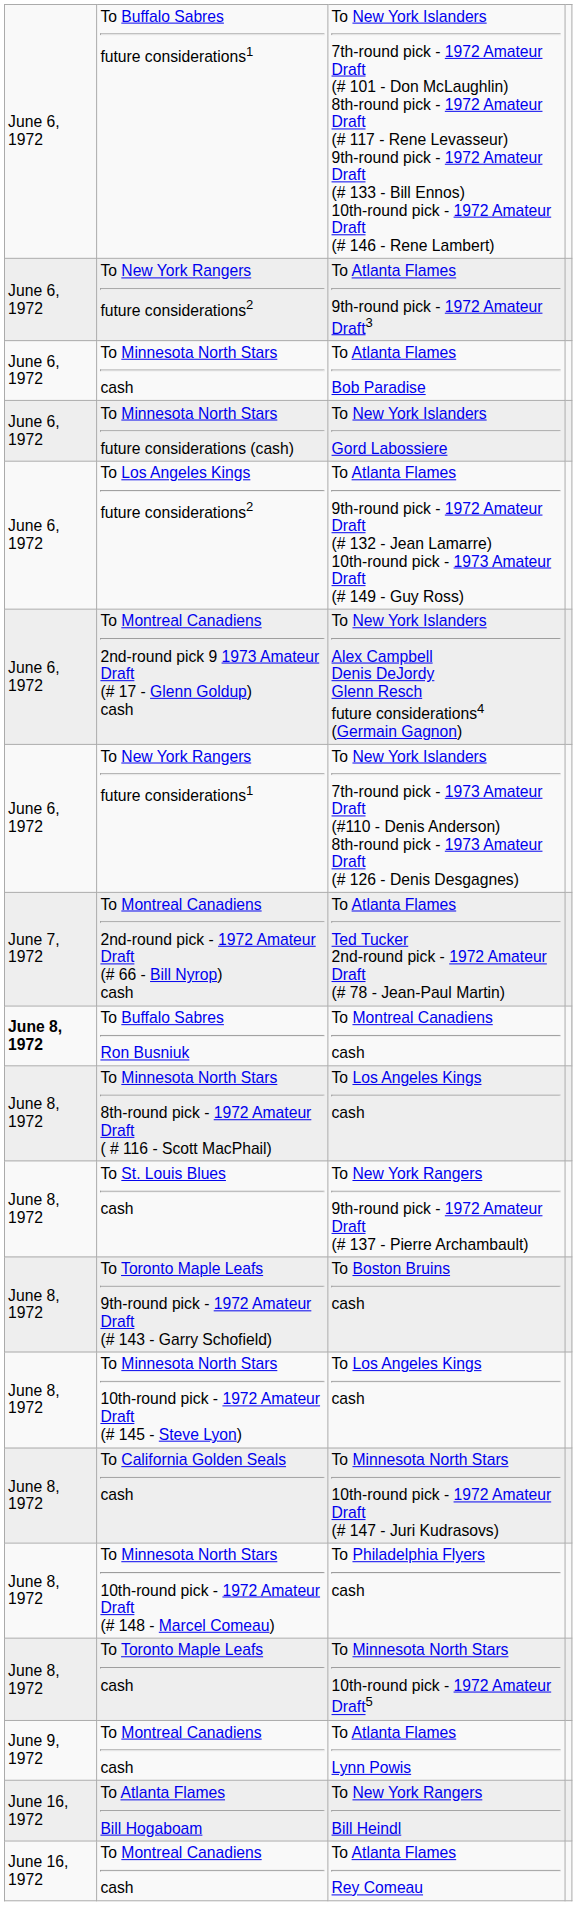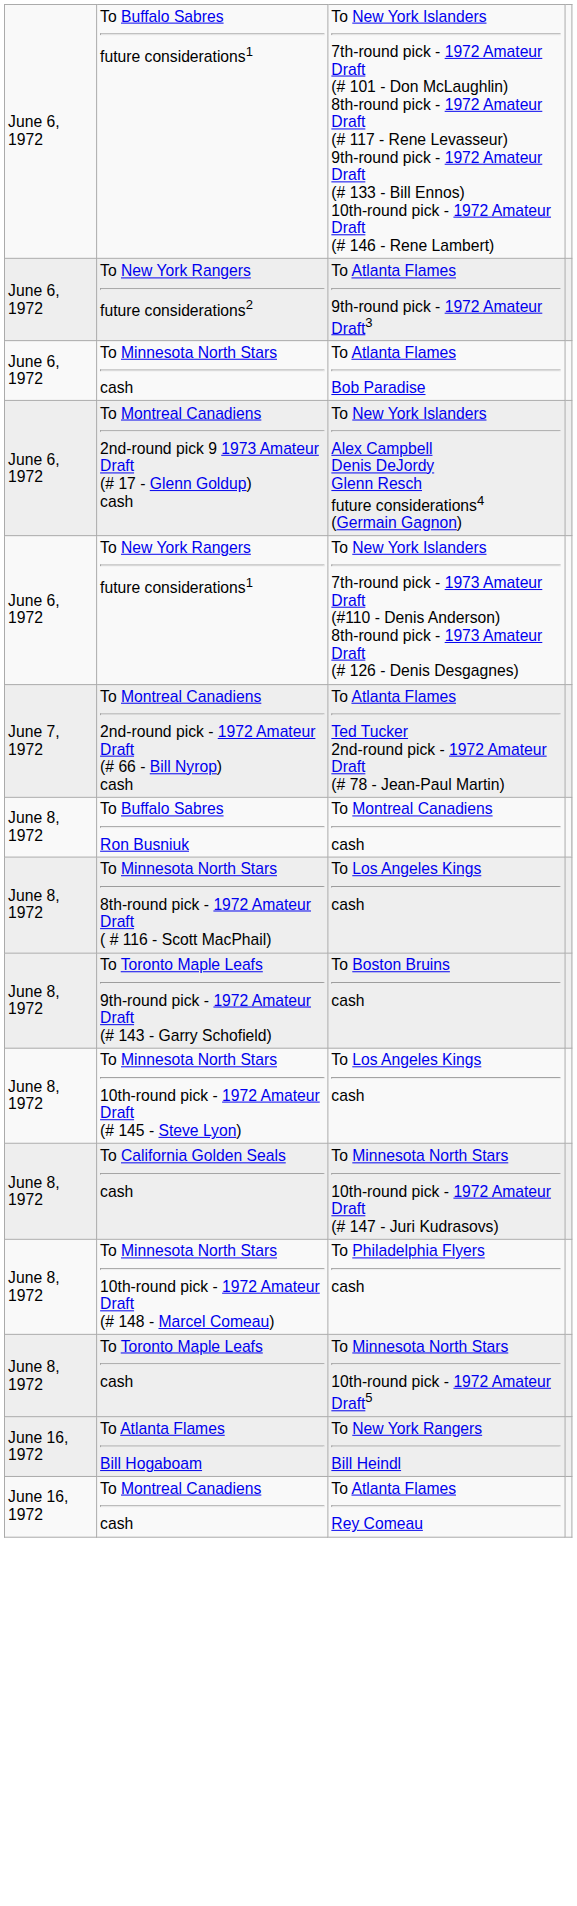- row: June 6, 1972 | To Minnesota North Stars future considerations (cash) | To New York Islanders Gord Labossiere
- row: June 6, 1972 | To Los Angeles Kings future considerations2 | To Atlanta Flames 9th-round pick - 1972 Amateur Draft (# 132 - Jean Lamarre) 10th-round pick - 1973 Amateur Draft (# 149 - Guy Ross)
To Buffalo Sabres Ron Busniuk | column 1: bold -> normal
- row: June 8, 1972 | To St. Louis Blues cash | To New York Rangers 9th-round pick - 1972 Amateur Draft (# 137 - Pierre Archambault)
- row: June 9, 1972 | To Montreal Canadiens cash | To Atlanta Flames Lynn Powis
